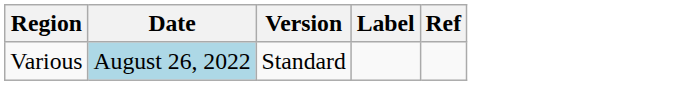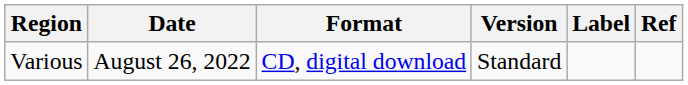+ column: Format | CD, digital download
Various | Date: lightblue background -> no background
